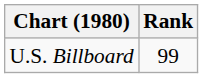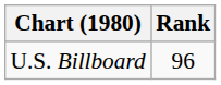U.S. Billboard | Rank: 99 -> 96
